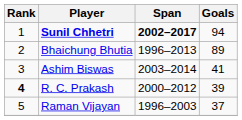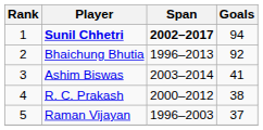Bhaichung Bhutia | Goals: 89 -> 92
R. C. Prakash | Rank: bold -> normal
R. C. Prakash | Goals: 39 -> 38
